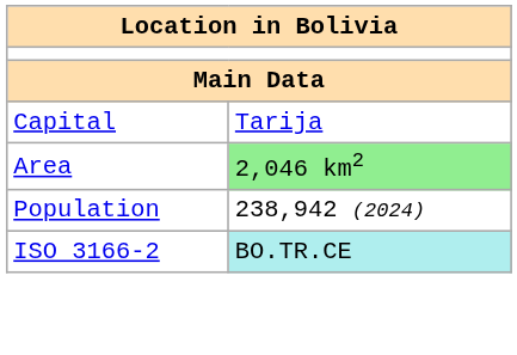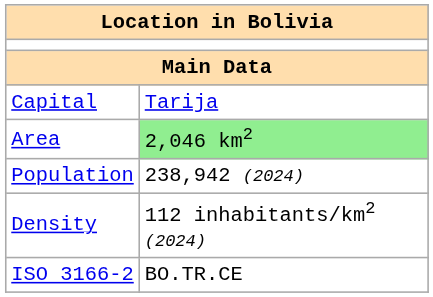+ row: Density | 112 inhabitants/km2 (2024)
ISO 3166-2 | column 2: paleturquoise background -> no background
